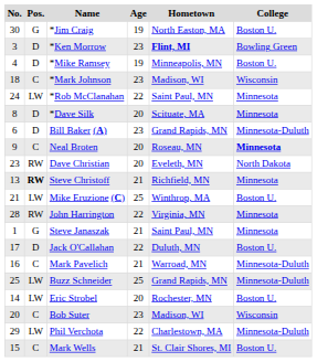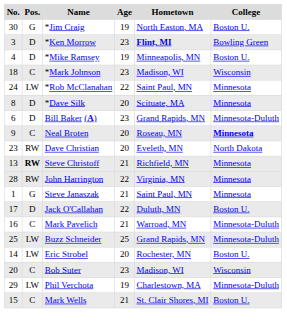- row: 21 | LW | Mike Eruzione (C) | 25 | Winthrop, MA | Boston U.
Phil Verchota | Age: 22 -> 19
